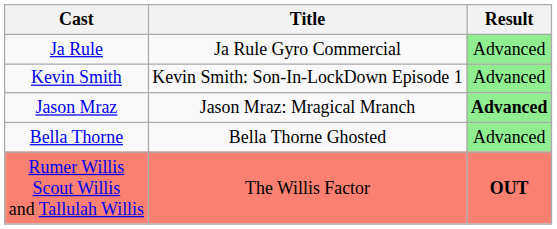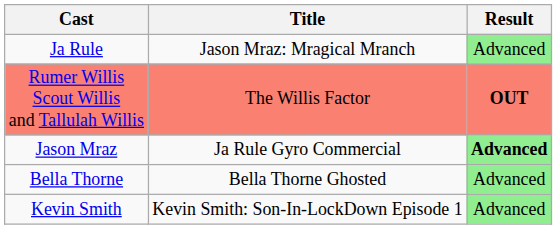Ja Rule | Title: Ja Rule Gyro Commercial -> Jason Mraz: Mragical Mranch
rows swapped: Rumer Willis Scout Willis and Tallulah Willis <-> Kevin Smith
Jason Mraz | Title: Jason Mraz: Mragical Mranch -> Ja Rule Gyro Commercial
